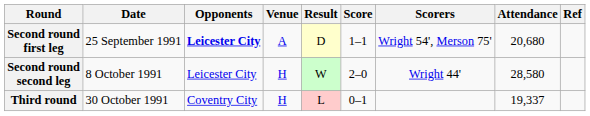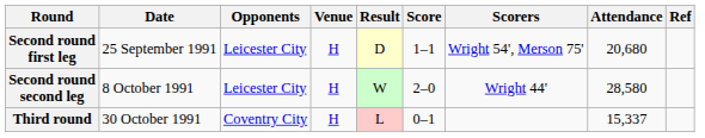Second round first leg | Opponents: bold -> normal
Second round first leg | Venue: A -> H
Third round | Attendance: 19,337 -> 15,337
